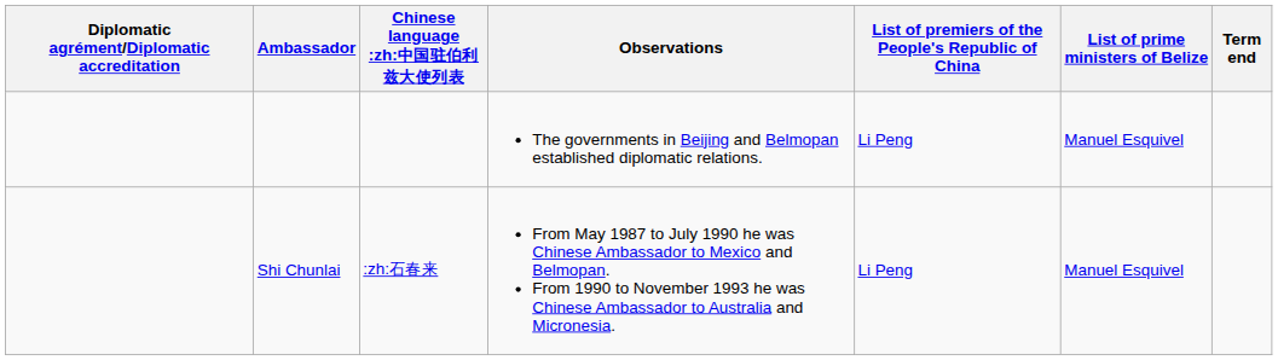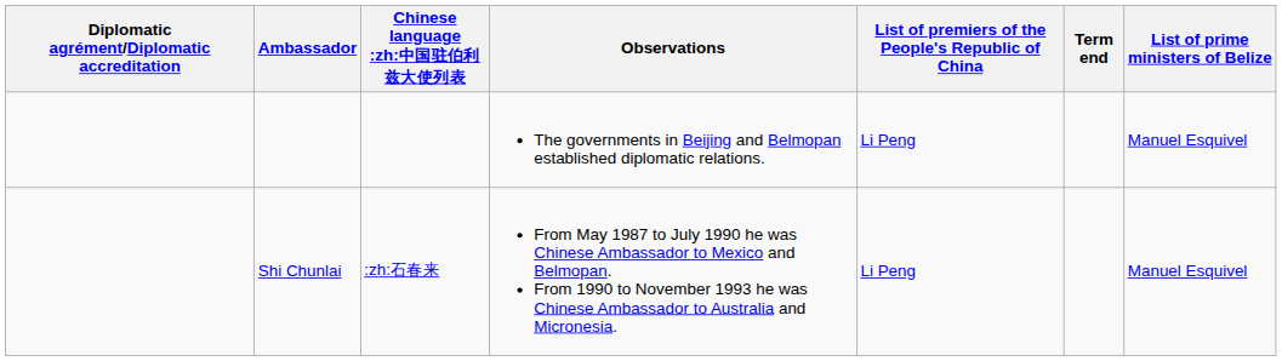columns swapped: List of prime ministers of Belize <-> Term end
